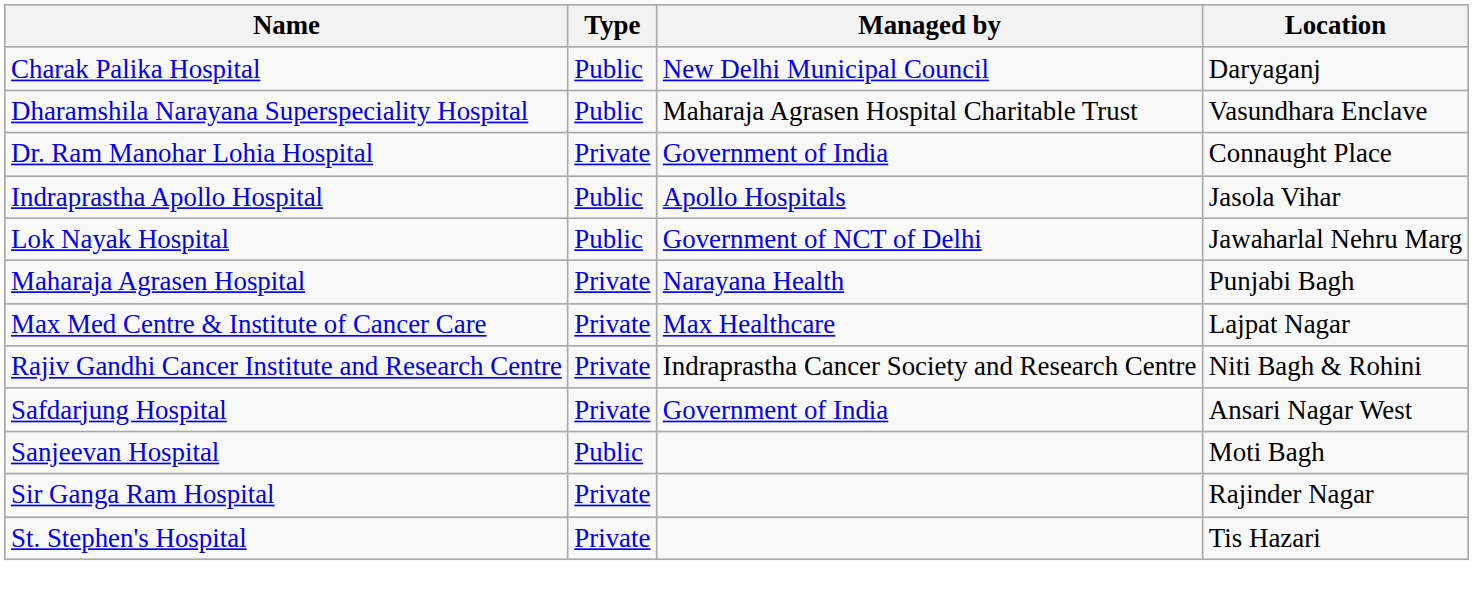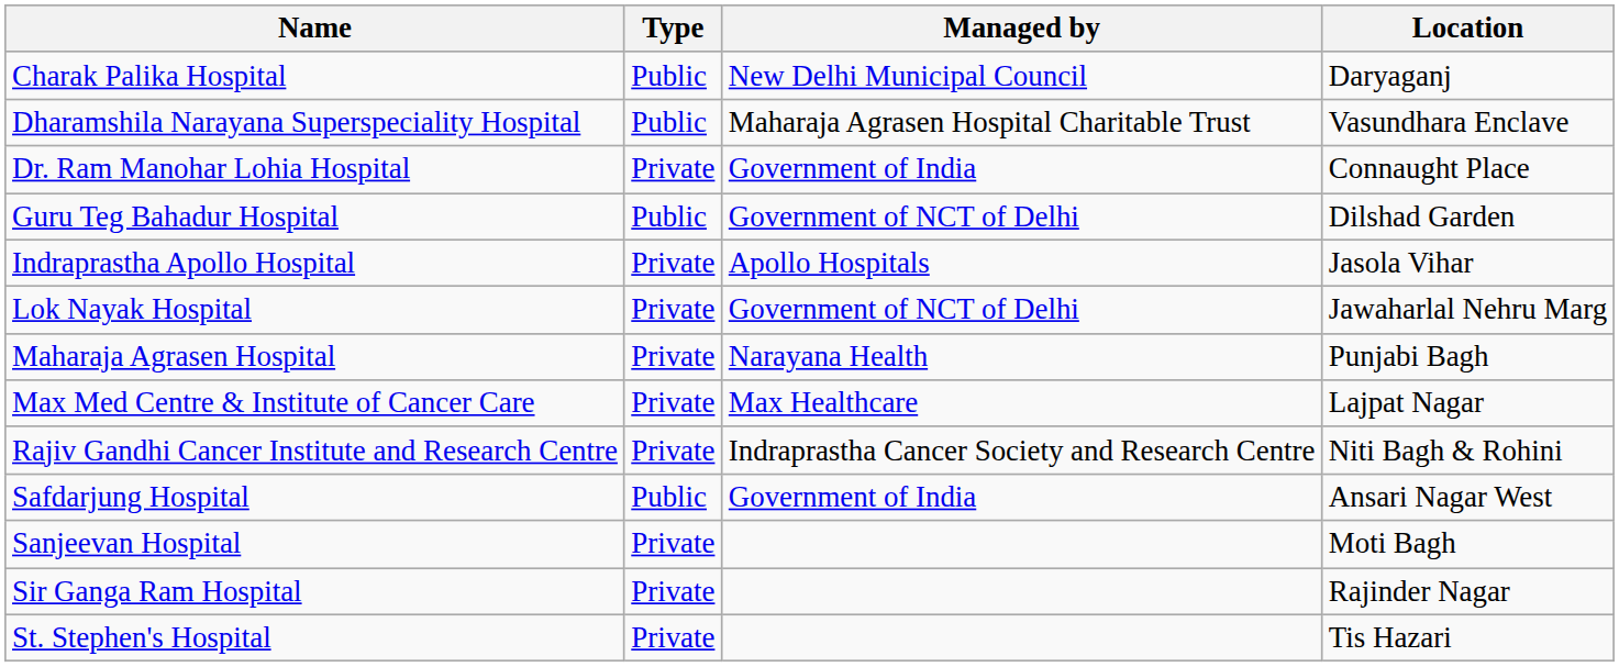+ row: Guru Teg Bahadur Hospital | Public | Government of NCT of Delhi | Dilshad Garden
Indraprastha Apollo Hospital | Type: Public -> Private
Lok Nayak Hospital | Type: Public -> Private
Safdarjung Hospital | Type: Private -> Public
Sanjeevan Hospital | Type: Public -> Private
